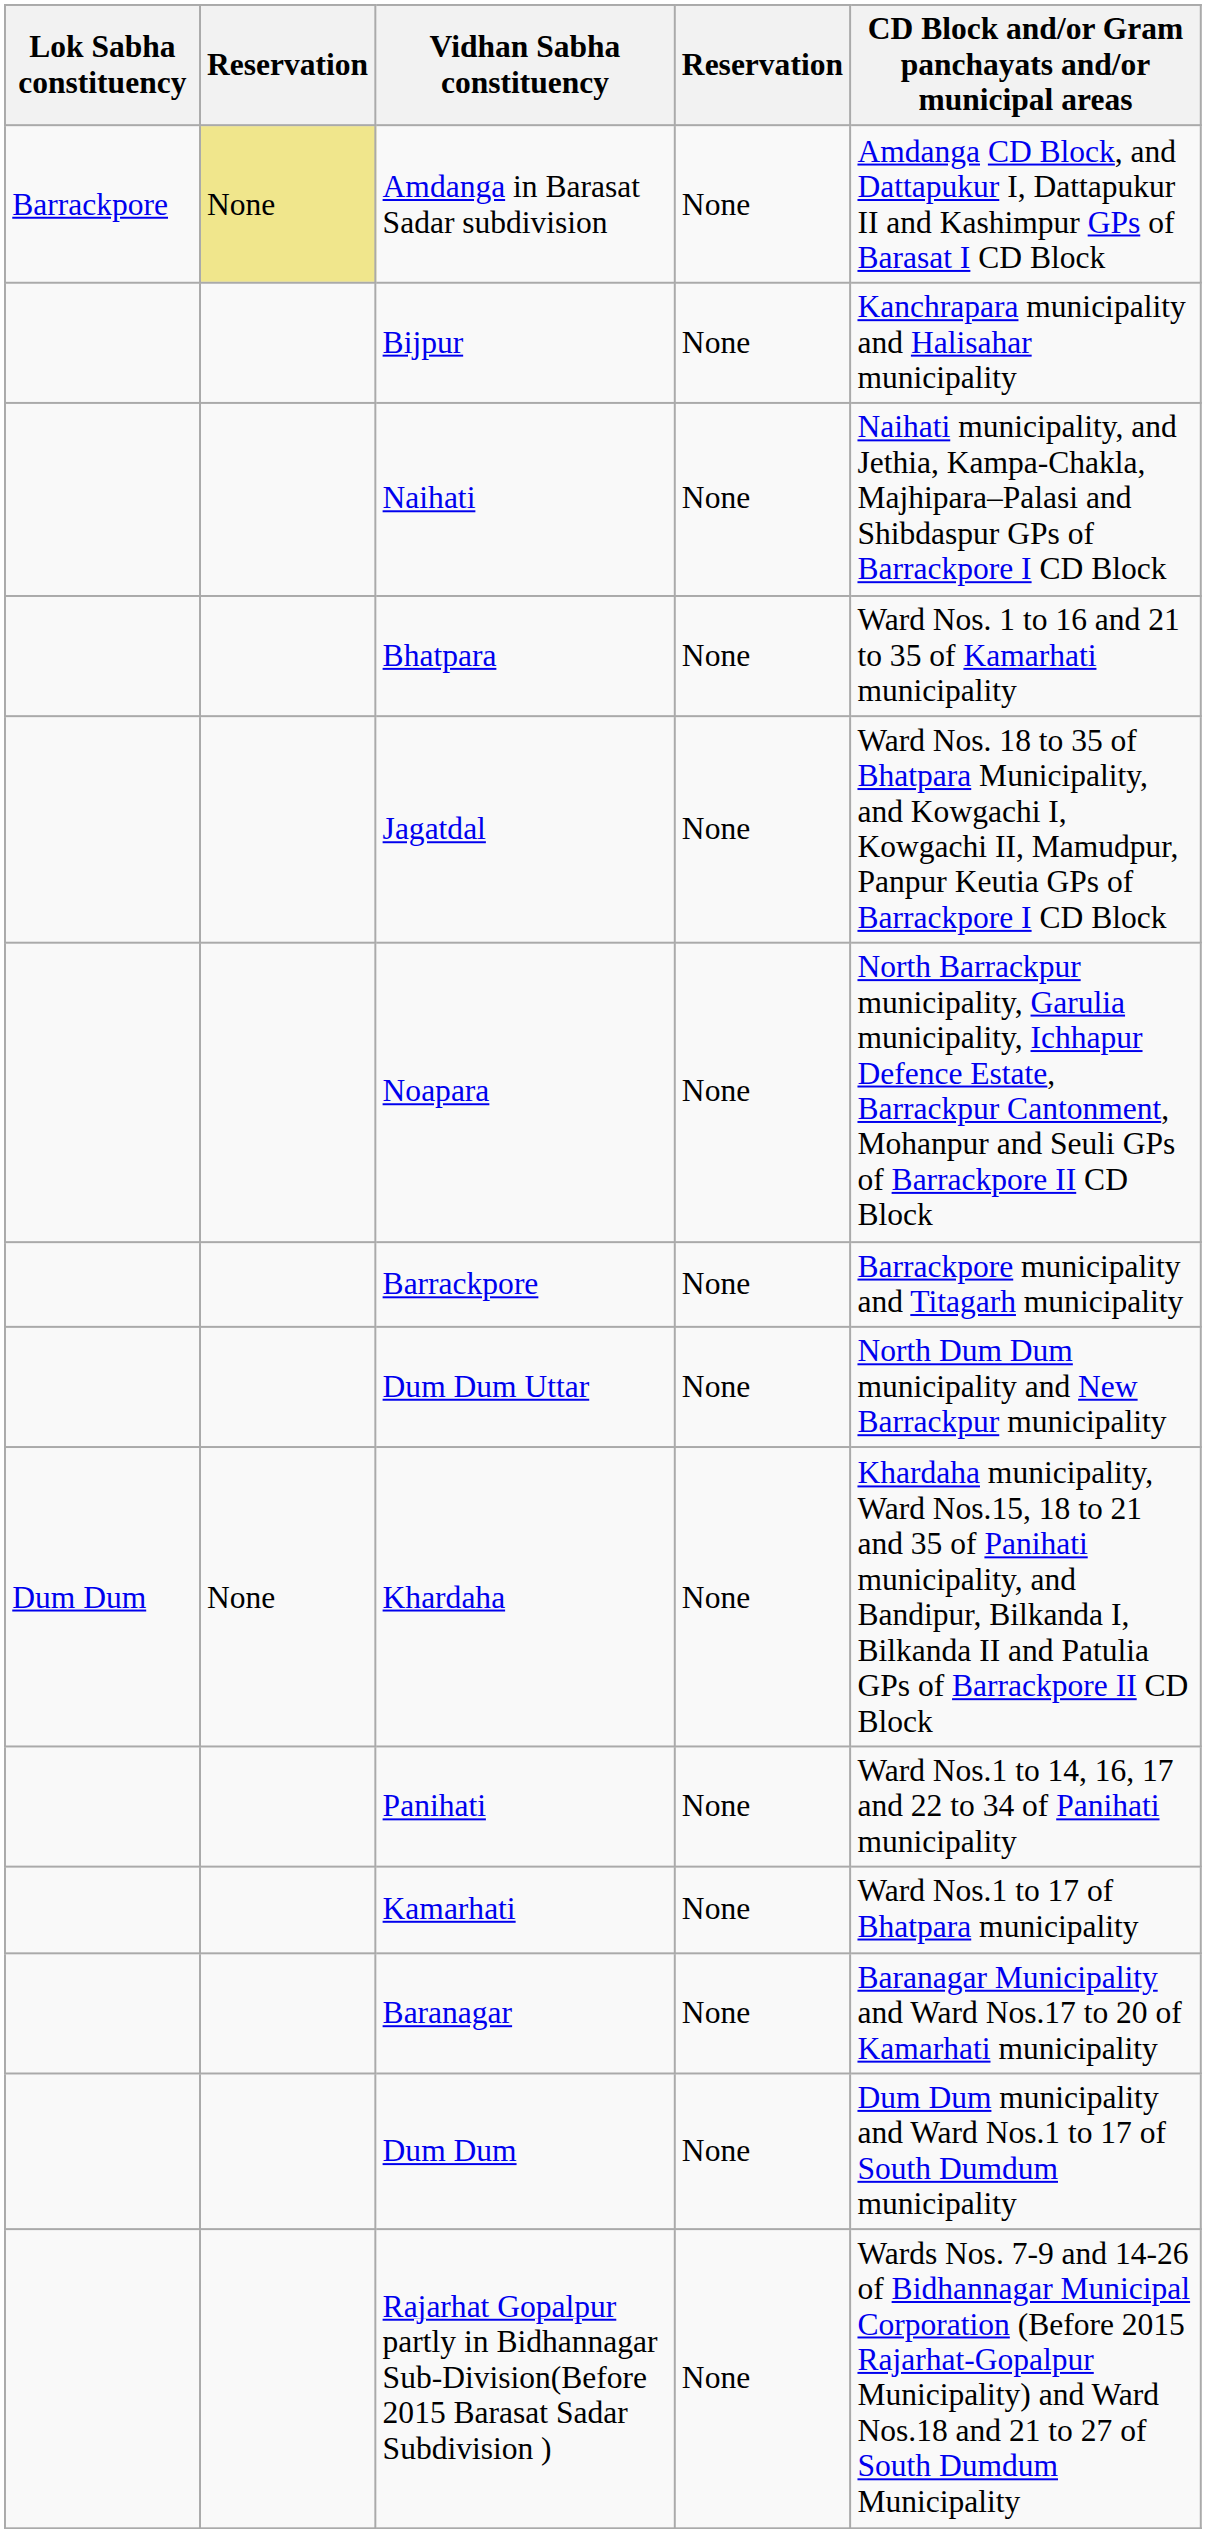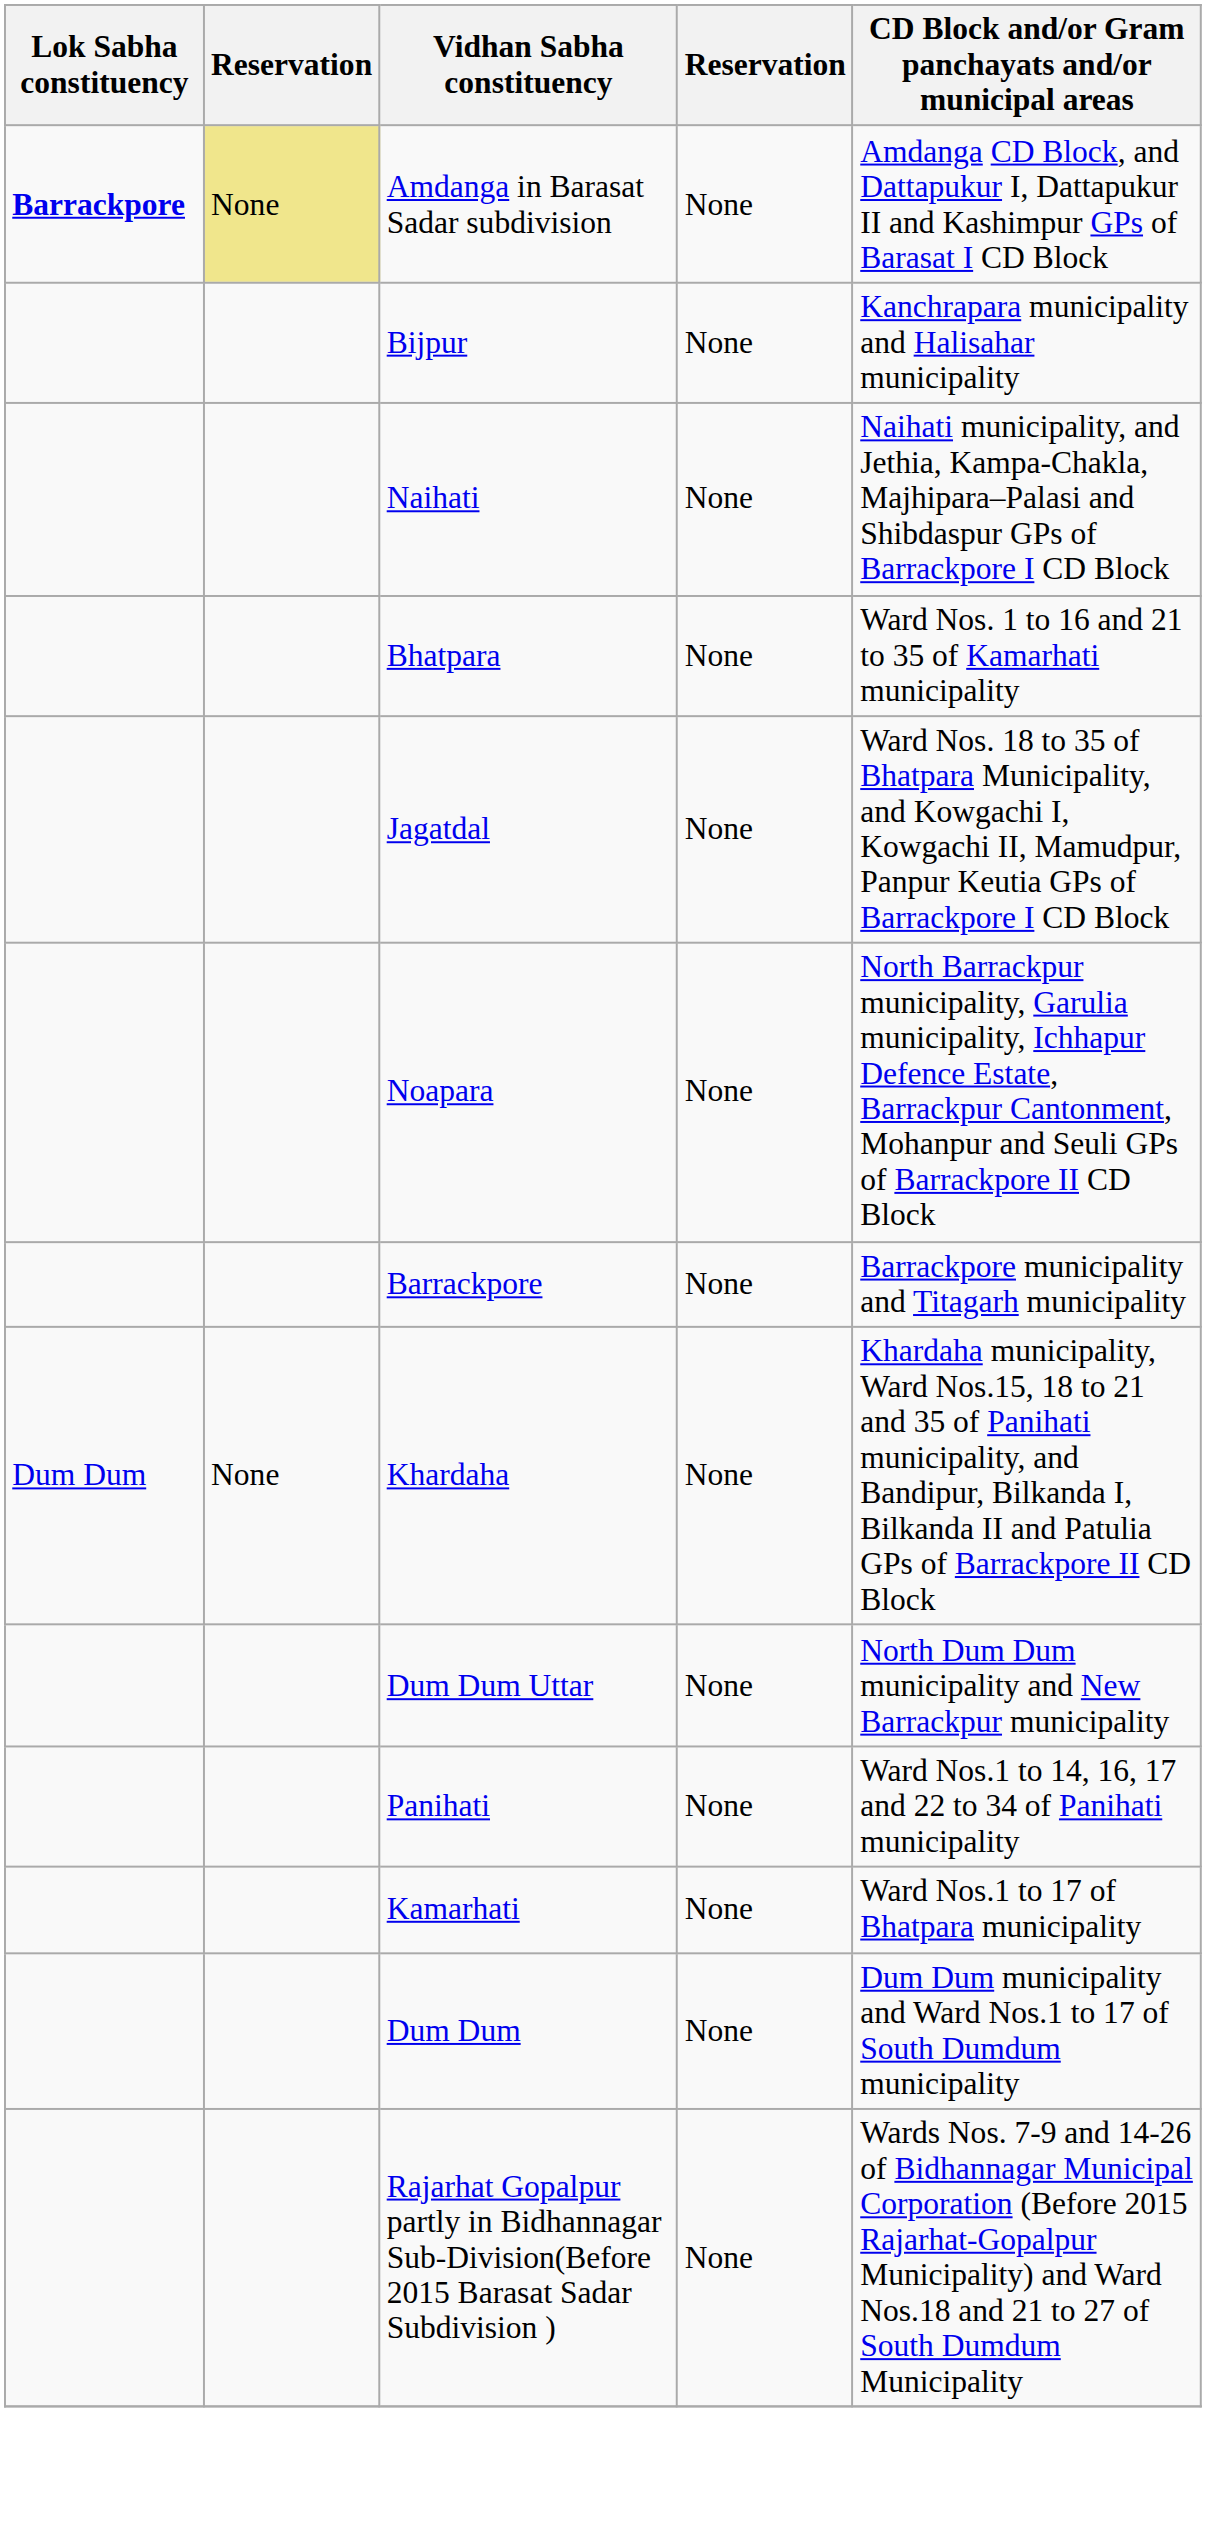Amdanga in Barasat Sadar subdivision | Lok Sabha constituency: normal -> bold
rows swapped: Khardaha <-> Dum Dum Uttar
- row: Baranagar | None | Baranagar Municipality and Ward Nos.17 to 20 of Kamarhati municipality
